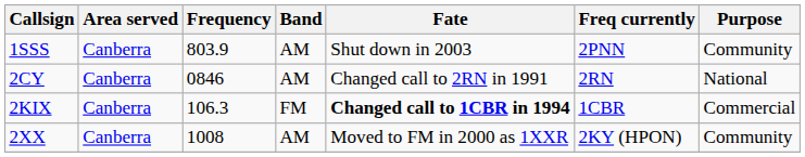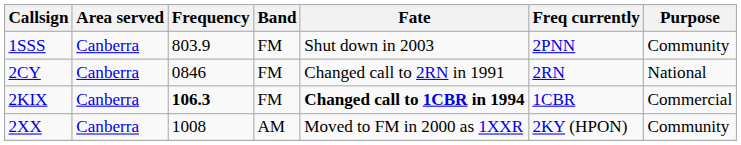1SSS | Band: AM -> FM
2CY | Band: AM -> FM
2KIX | Frequency: normal -> bold
